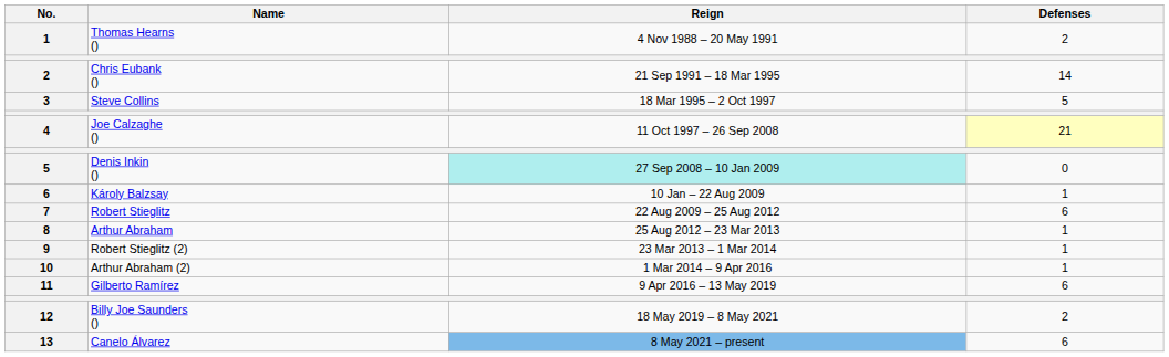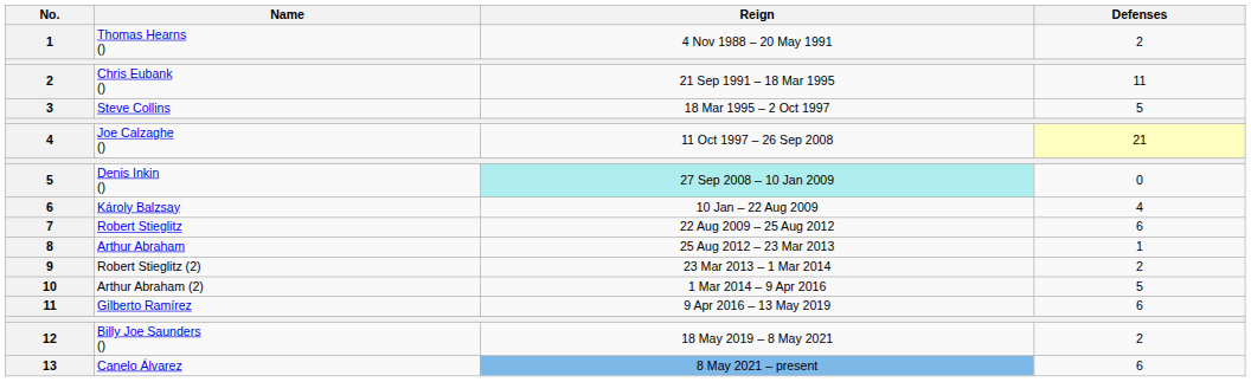Chris Eubank () | Defenses: 14 -> 11
Károly Balzsay | Defenses: 1 -> 4
Robert Stieglitz (2) | Defenses: 1 -> 2
Arthur Abraham (2) | Defenses: 1 -> 5
